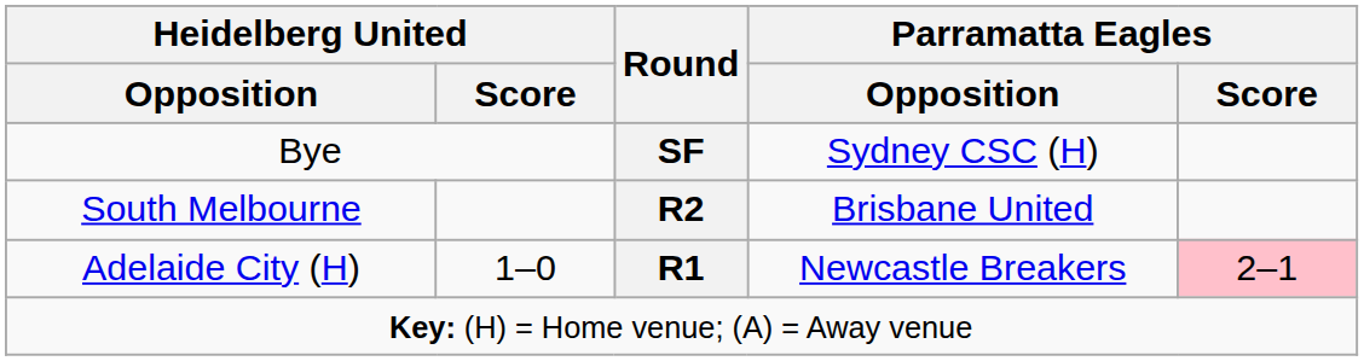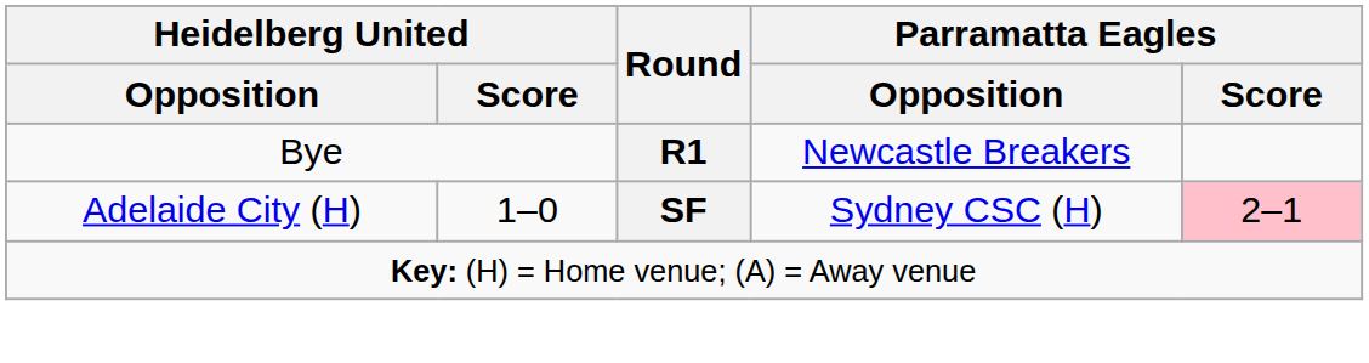Bye | Round: SF -> R1
Bye | Parramatta Eagles / Opposition: Sydney CSC (H) -> Newcastle Breakers
- row: South Melbourne | R2 | Brisbane United
Adelaide City (H) | Round: R1 -> SF
Adelaide City (H) | Parramatta Eagles / Opposition: Newcastle Breakers -> Sydney CSC (H)
